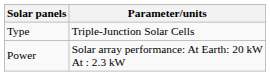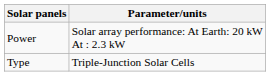rows swapped: Type <-> Power
